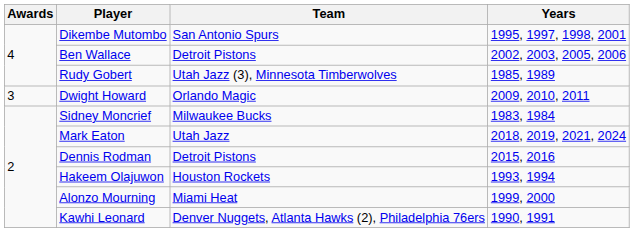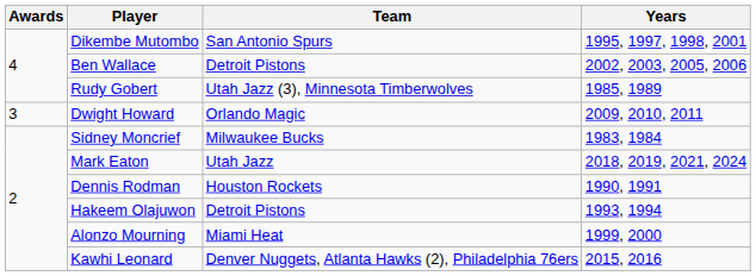Dennis Rodman | Team: Detroit Pistons -> Houston Rockets
Dennis Rodman | Years: 2015, 2016 -> 1990, 1991
Hakeem Olajuwon | Team: Houston Rockets -> Detroit Pistons
Kawhi Leonard | Years: 1990, 1991 -> 2015, 2016
